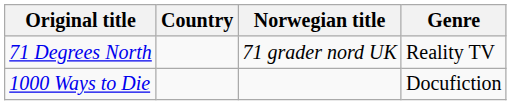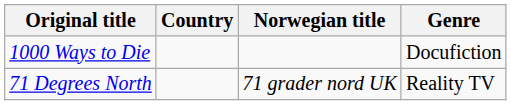rows swapped: 1000 Ways to Die <-> 71 Degrees North
